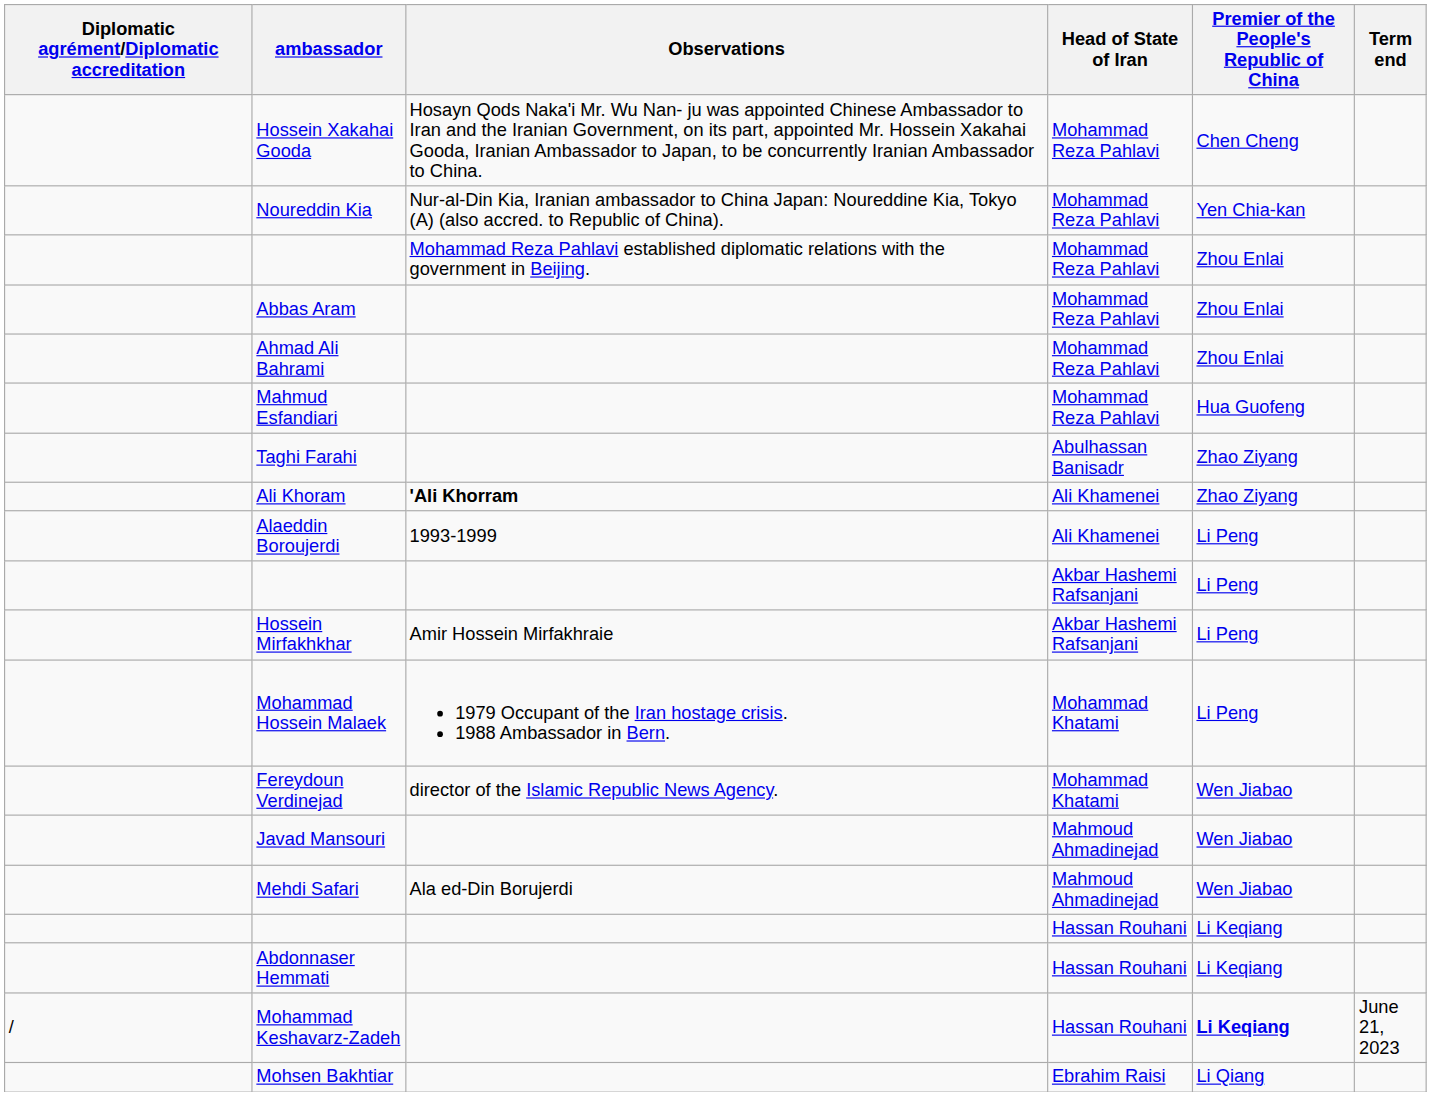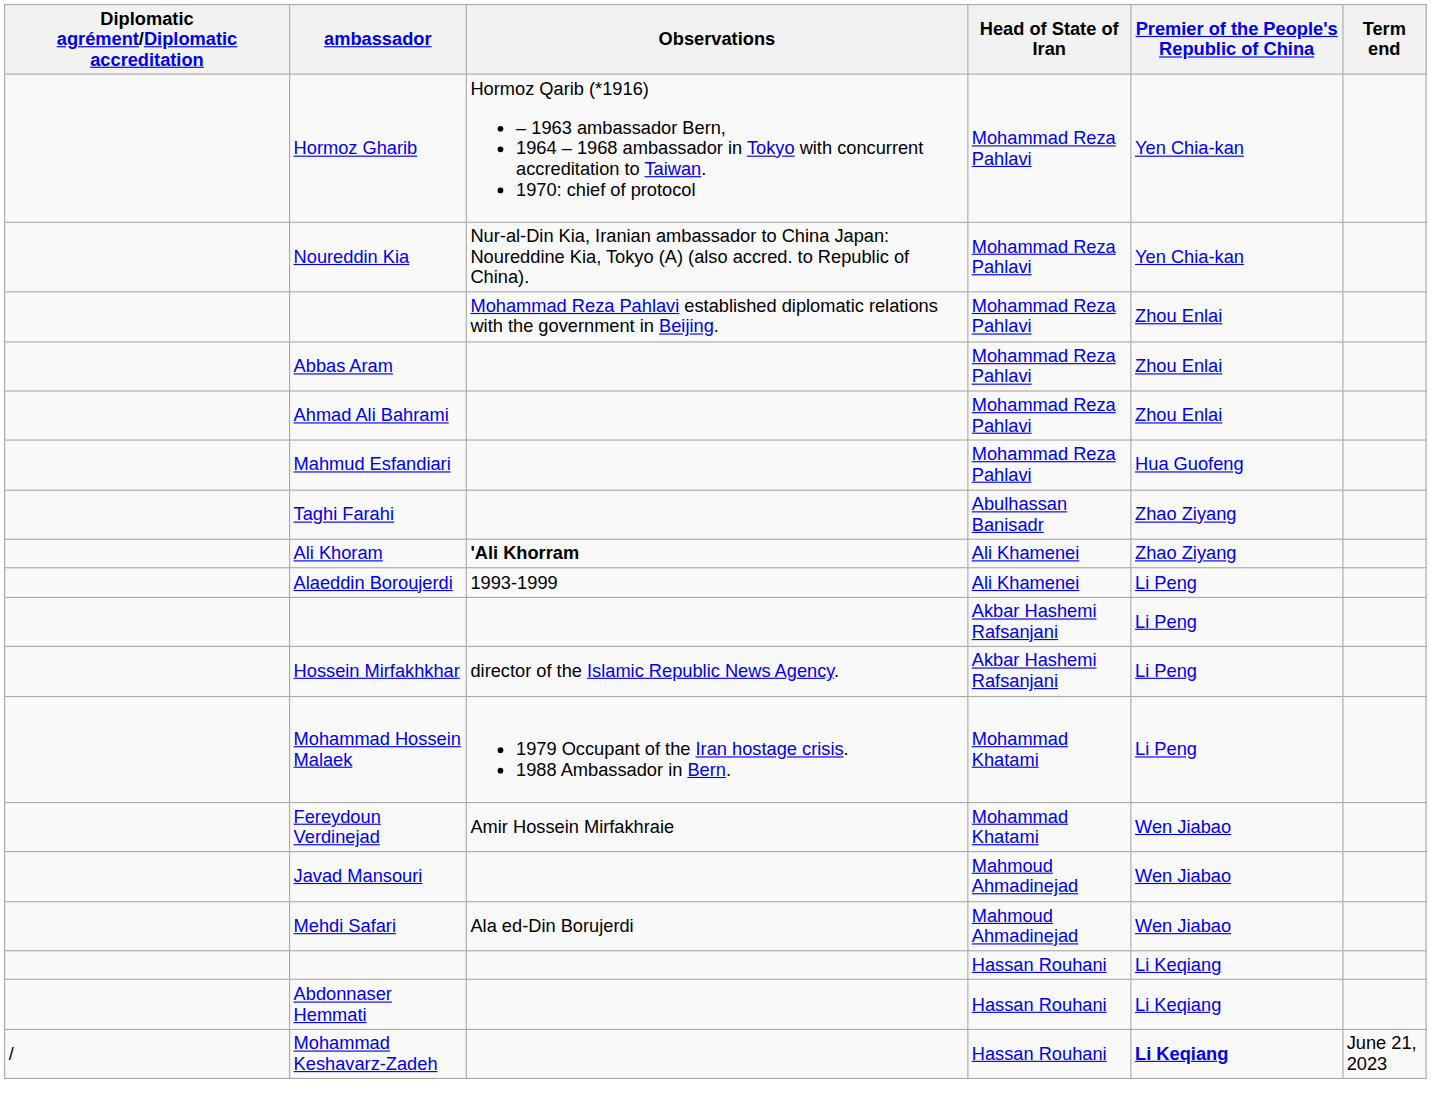- row: Hossein Xakahai Gooda | Hosayn Qods Naka'i Mr. Wu Nan- ju was appointed Chinese Ambassador to Iran and the Iranian Government, on its part, appointed Mr. Hossein Xakahai Gooda, Iranian Ambassador to Japan, to be concurrently Iranian Ambassador to China. | Mohammad Reza Pahlavi | Chen Cheng
+ row: Hormoz Gharib | Hormoz Qarib (*1916) – 1963 ambassador Bern, 1964 – 1968 ambassador in Tokyo with concurrent accreditation to Taiwan. 1970: chief of protocol | Mohammad Reza Pahlavi | Yen Chia-kan
Hossein Mirfakhkhar | Observations: Amir Hossein Mirfakhraie -> director of the Islamic Republic News Agency.
Fereydoun Verdinejad | Observations: director of the Islamic Republic News Agency. -> Amir Hossein Mirfakhraie
- row: Mohsen Bakhtiar | Ebrahim Raisi | Li Qiang
